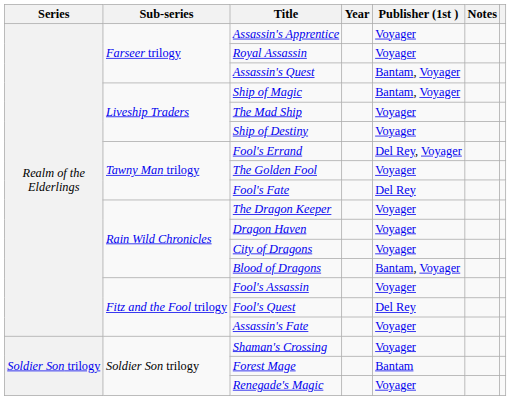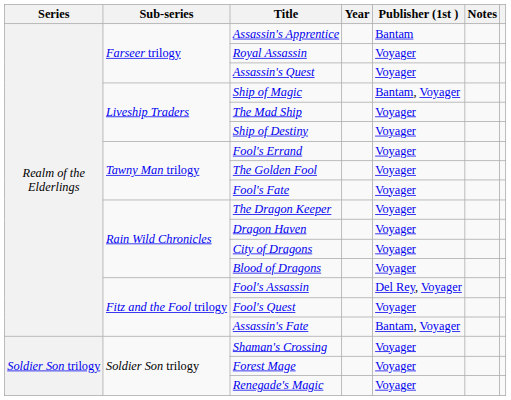Assassin's Apprentice | Publisher (1st ): Voyager -> Bantam
Assassin's Quest | Publisher (1st ): Bantam, Voyager -> Voyager
Fool's Errand | Publisher (1st ): Del Rey, Voyager -> Voyager
Fool's Fate | Publisher (1st ): Del Rey -> Voyager
Blood of Dragons | Publisher (1st ): Bantam, Voyager -> Voyager
Fool's Assassin | Publisher (1st ): Voyager -> Del Rey, Voyager
Fool's Quest | Publisher (1st ): Del Rey -> Voyager
Assassin's Fate | Publisher (1st ): Voyager -> Bantam, Voyager
Forest Mage | Publisher (1st ): Bantam -> Voyager
